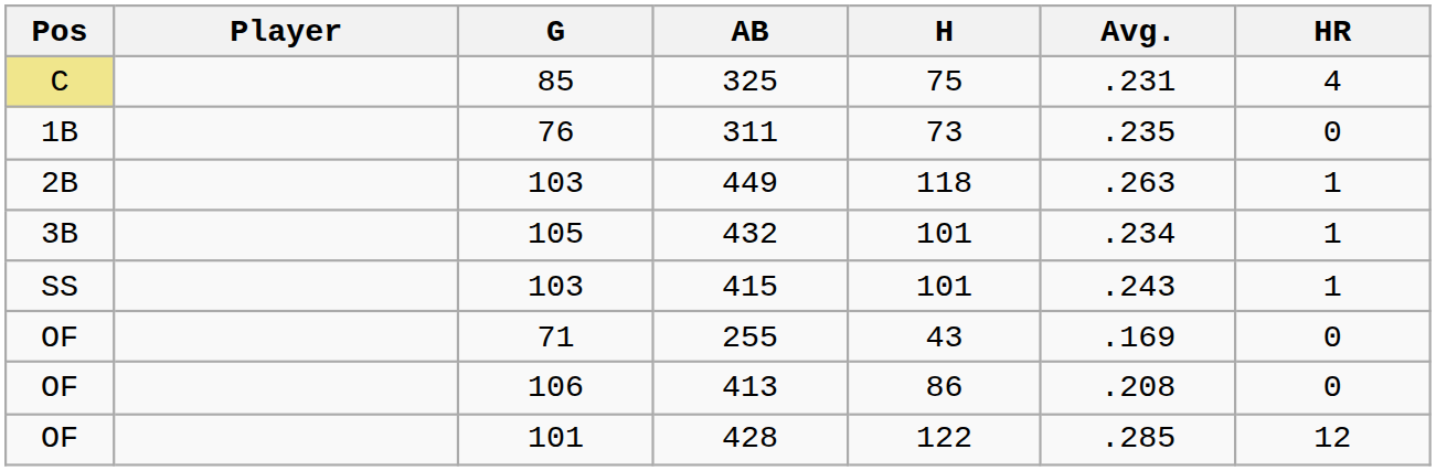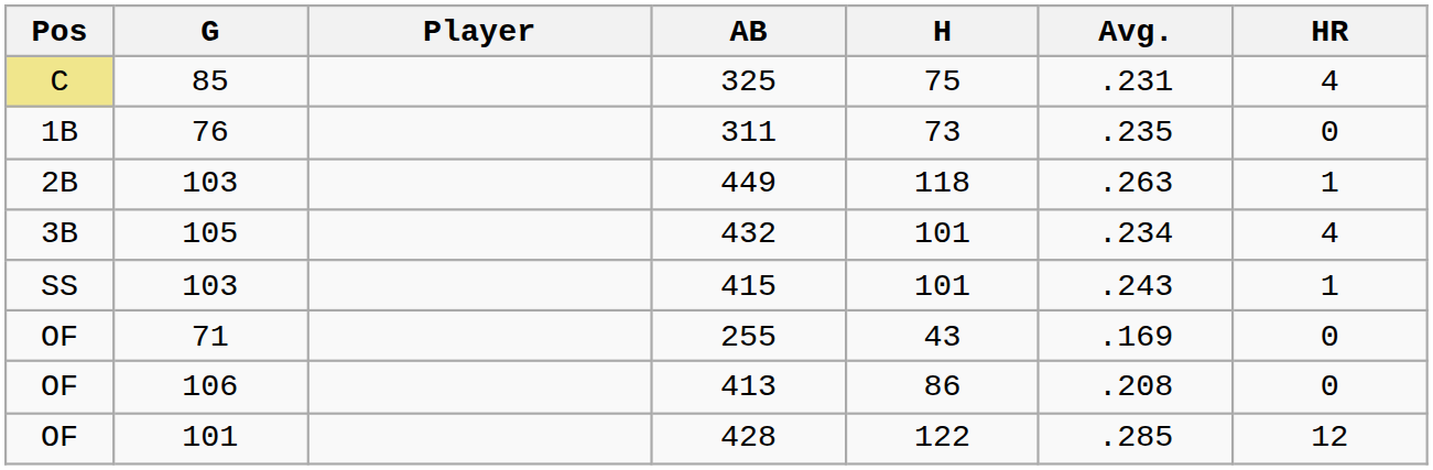columns swapped: Player <-> G
432 | HR: 1 -> 4
